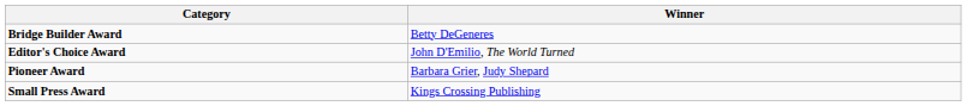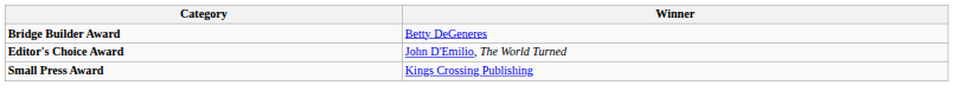- row: Pioneer Award | Barbara Grier, Judy Shepard
